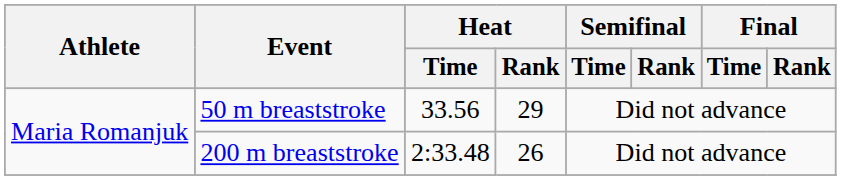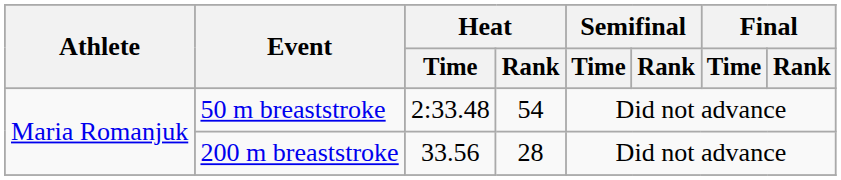50 m breaststroke | Heat / Time: 33.56 -> 2:33.48
50 m breaststroke | Heat / Rank: 29 -> 54
200 m breaststroke | Heat / Time: 2:33.48 -> 33.56
200 m breaststroke | Heat / Rank: 26 -> 28
